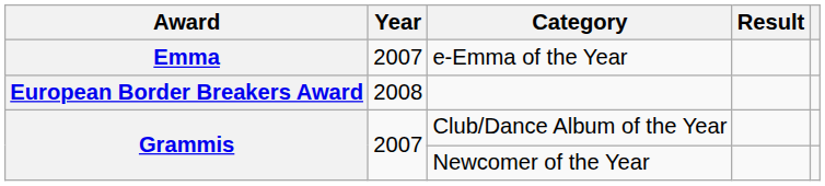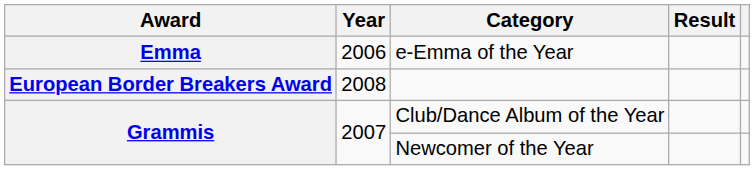e-Emma of the Year | Year: 2007 -> 2006
